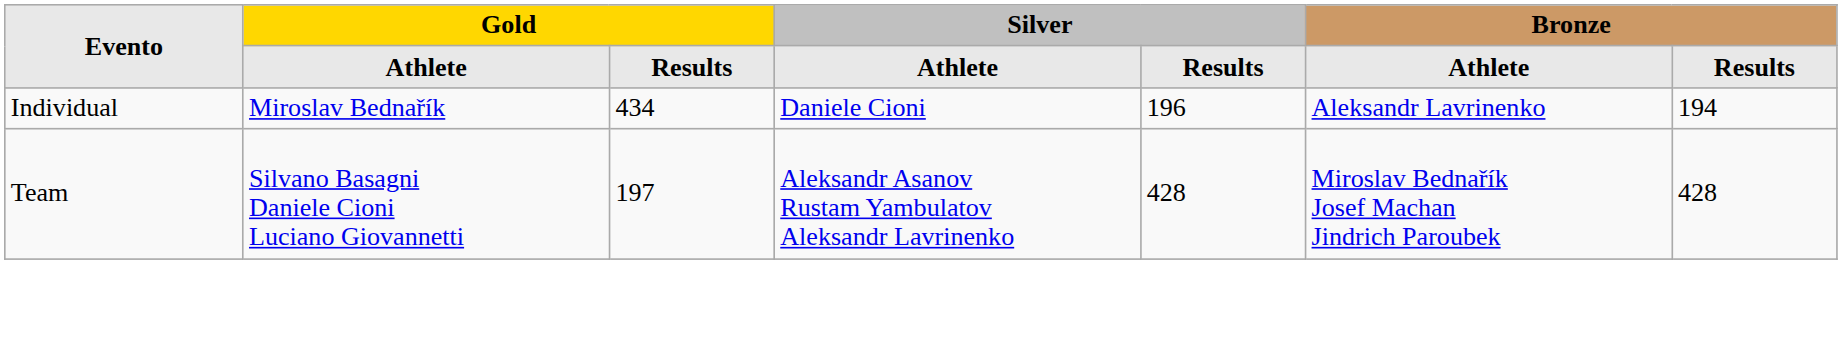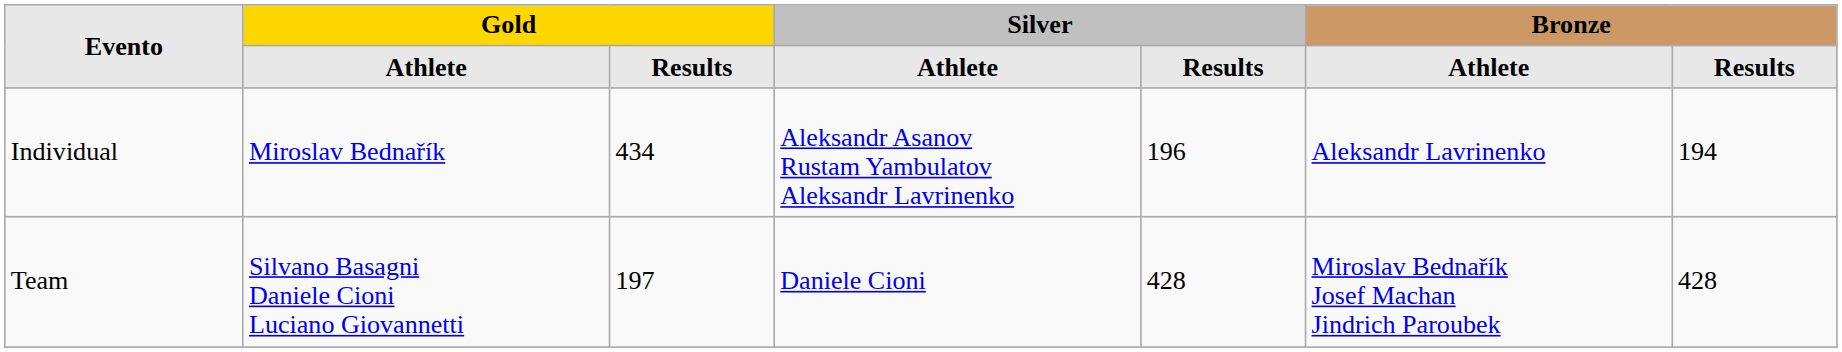Individual | column 4: Daniele Cioni -> Aleksandr Asanov Rustam Yambulatov Aleksandr Lavrinenko
Team | column 4: Aleksandr Asanov Rustam Yambulatov Aleksandr Lavrinenko -> Daniele Cioni
